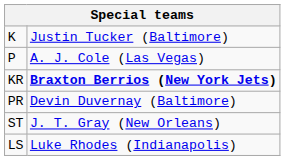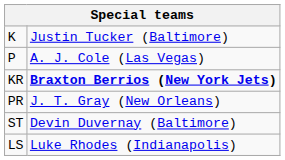PR | column 2: Devin Duvernay (Baltimore) -> J. T. Gray (New Orleans)
ST | column 2: J. T. Gray (New Orleans) -> Devin Duvernay (Baltimore)
